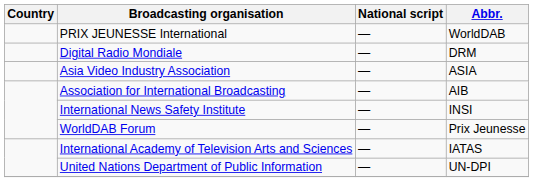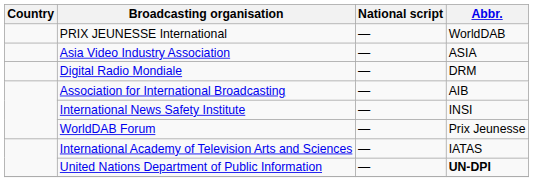rows swapped: Asia Video Industry Association <-> Digital Radio Mondiale
United Nations Department of Public Information | Abbr.: normal -> bold
